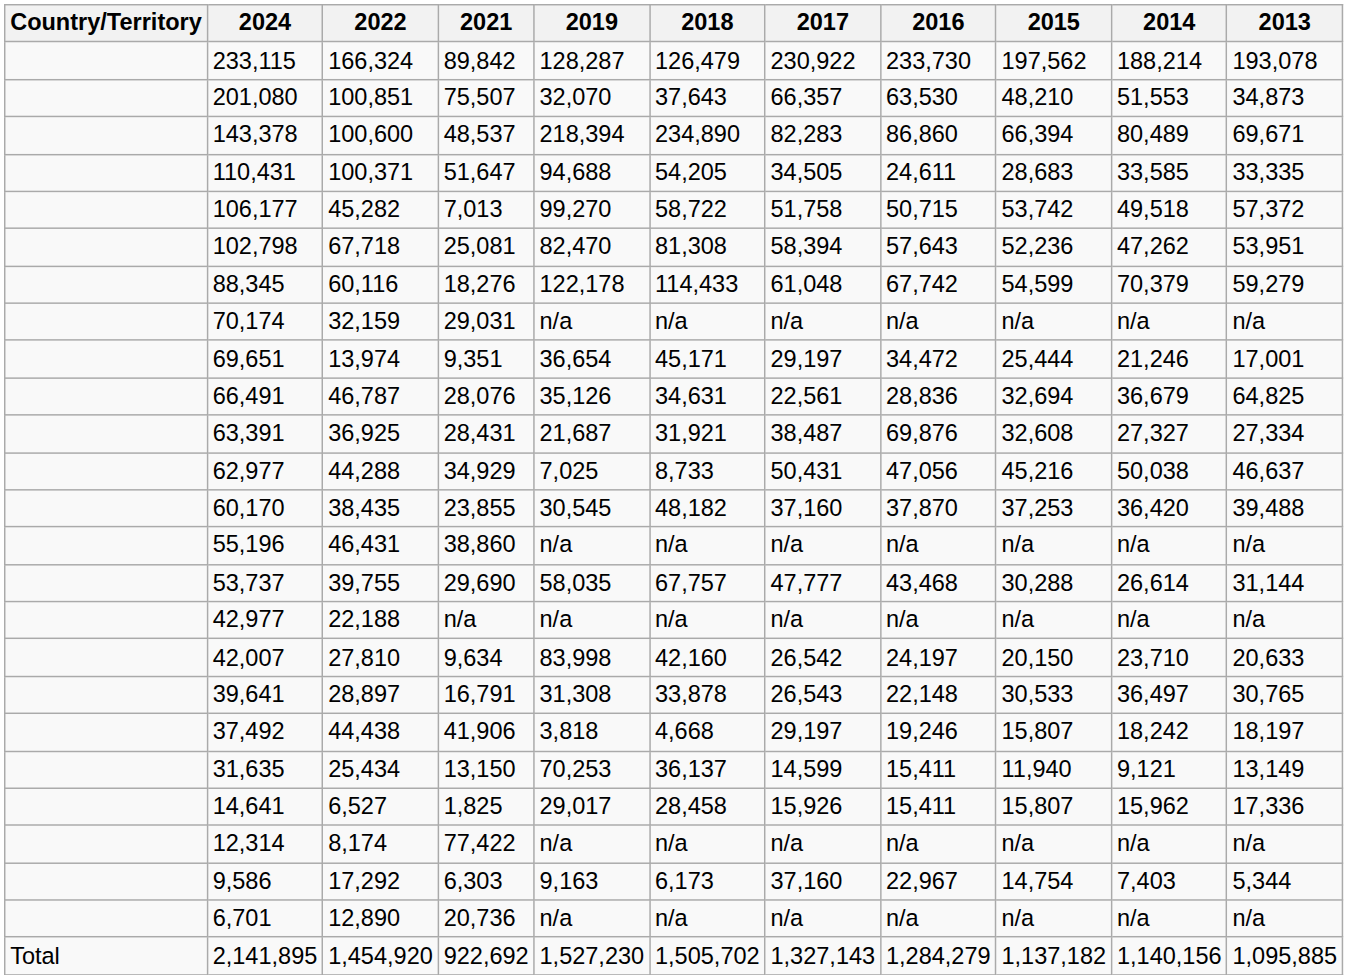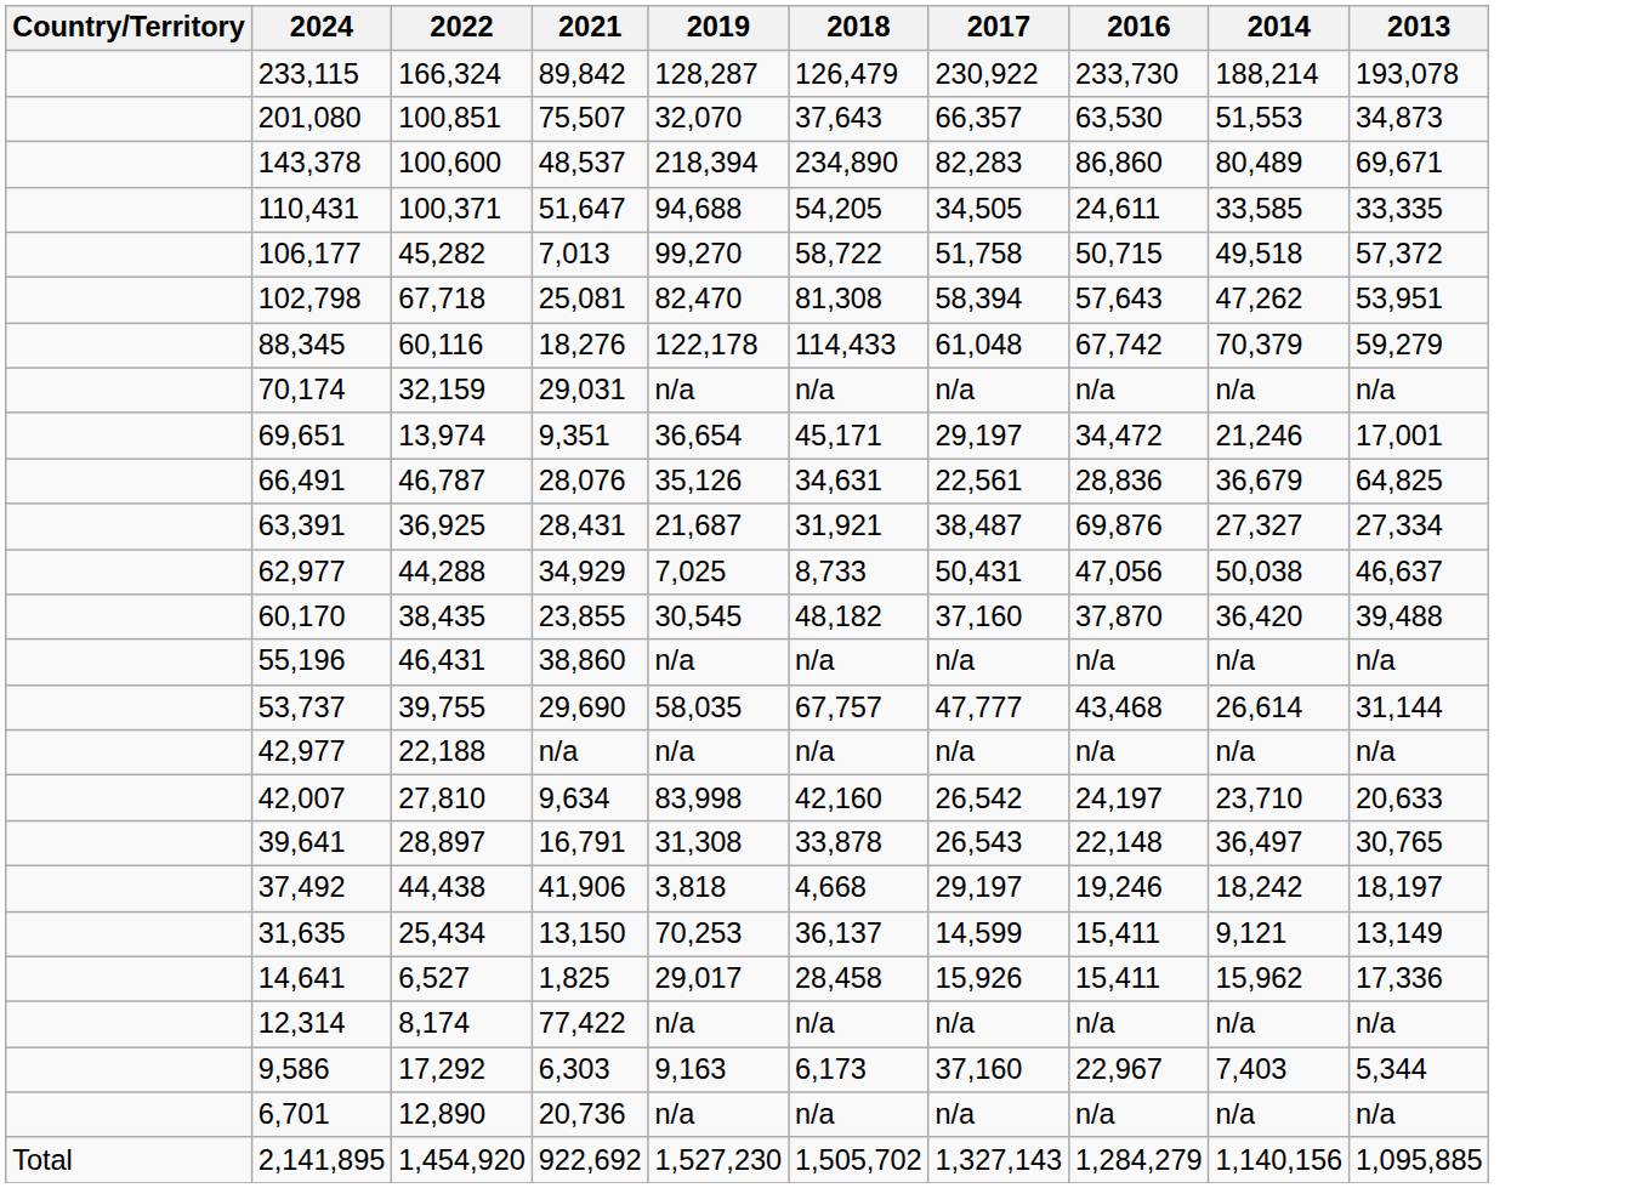- column: 2015 | 197,562 | 48,210 | 66,394 | 28,683 | 53,742 | 52,236 | 54,599 | n/a | 25,444 | 32,694 | 32,608 | 45,216 | 37,253 | n/a | 30,288 | n/a | 20,150 | 30,533 | 15,807 | 11,940 | 15,807 | n/a | 14,754 | n/a | 1,137,182
